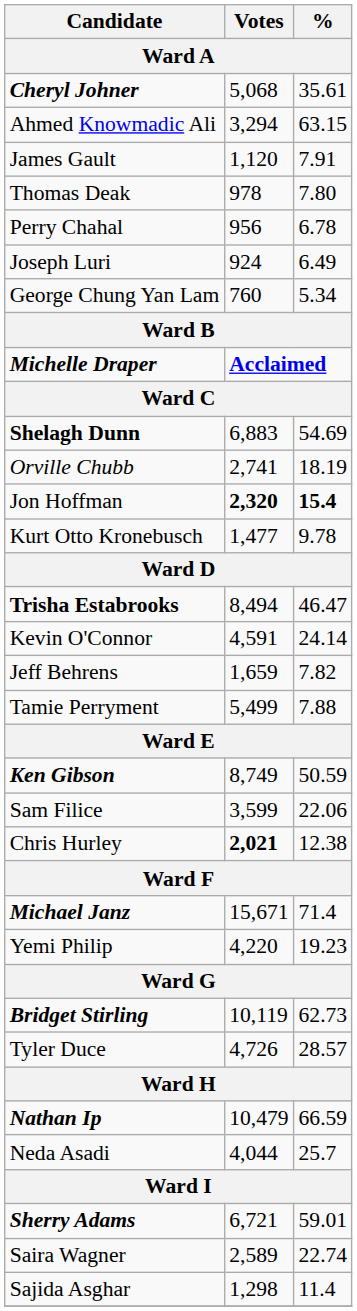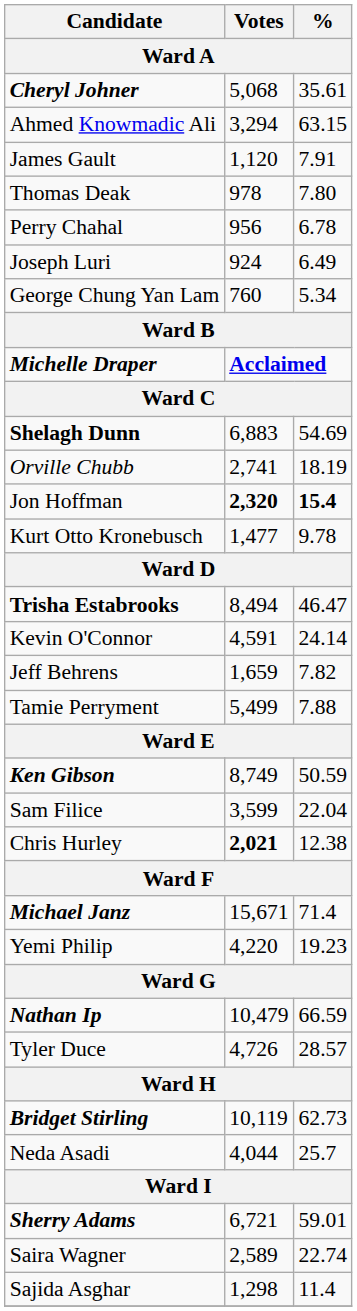Sam Filice | %: 22.06 -> 22.04
rows swapped: Bridget Stirling <-> Nathan Ip
